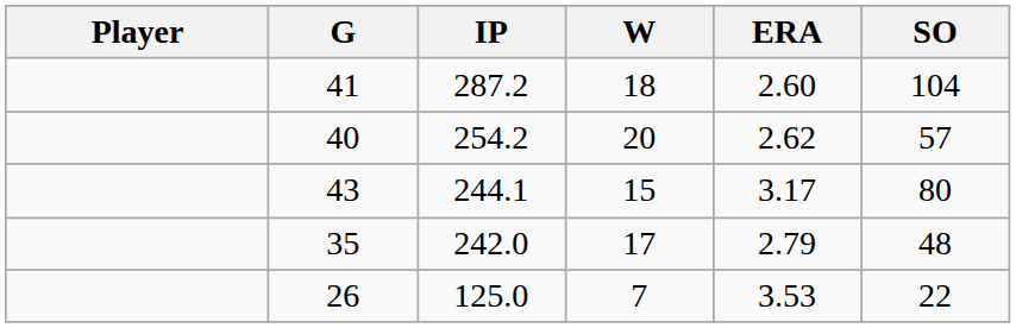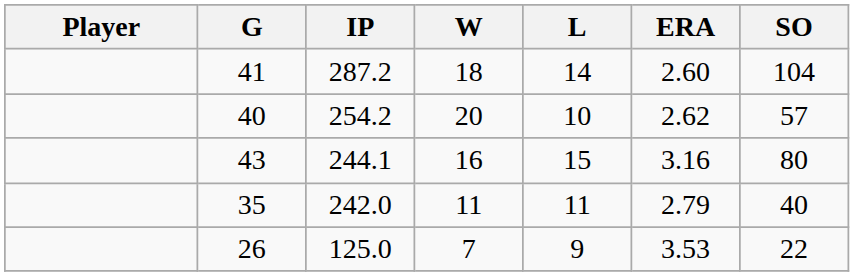+ column: L | 14 | 10 | 15 | 11 | 9
43 | W: 15 -> 16
43 | ERA: 3.17 -> 3.16
35 | W: 17 -> 11
35 | SO: 48 -> 40
